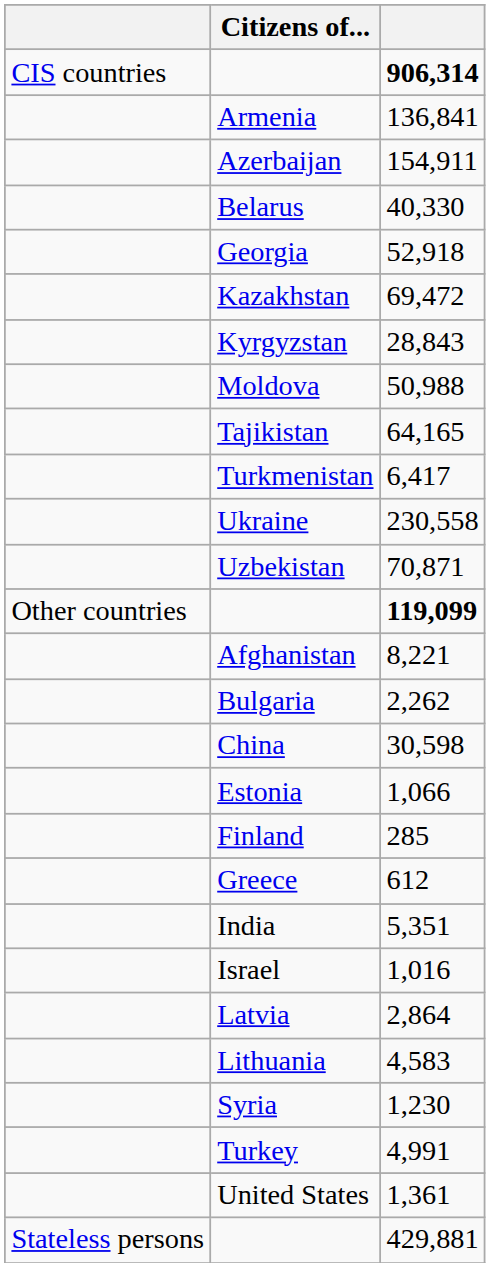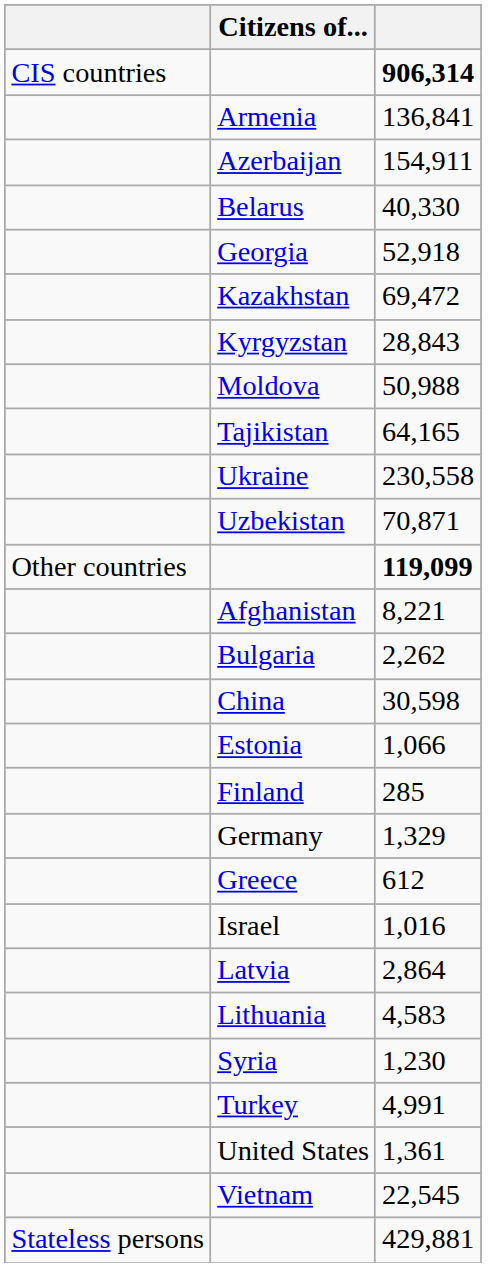- row: Turkmenistan | 6,417
+ row: Germany | 1,329
- row: India | 5,351
+ row: Vietnam | 22,545
